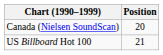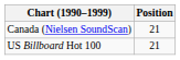Canada (Nielsen SoundScan) | Position: 20 -> 21
